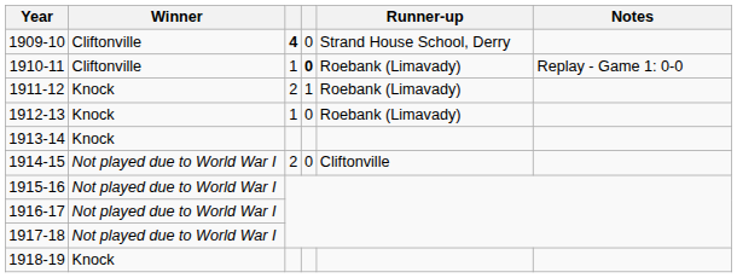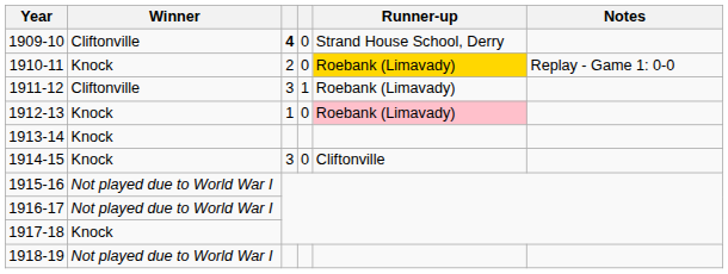1910-11 | Winner: Cliftonville -> Knock
1910-11 | column 3: 1 -> 2
1910-11 | column 4: bold -> normal
1910-11 | Runner-up: no background -> gold background
1911-12 | Winner: Knock -> Cliftonville
1911-12 | column 3: 2 -> 3
1912-13 | Runner-up: no background -> pink background
1914-15 | Winner: Not played due to World War I -> Knock
1914-15 | column 3: 2 -> 3
1917-18 | Winner: Not played due to World War I -> Knock
1918-19 | Winner: Knock -> Not played due to World War I
